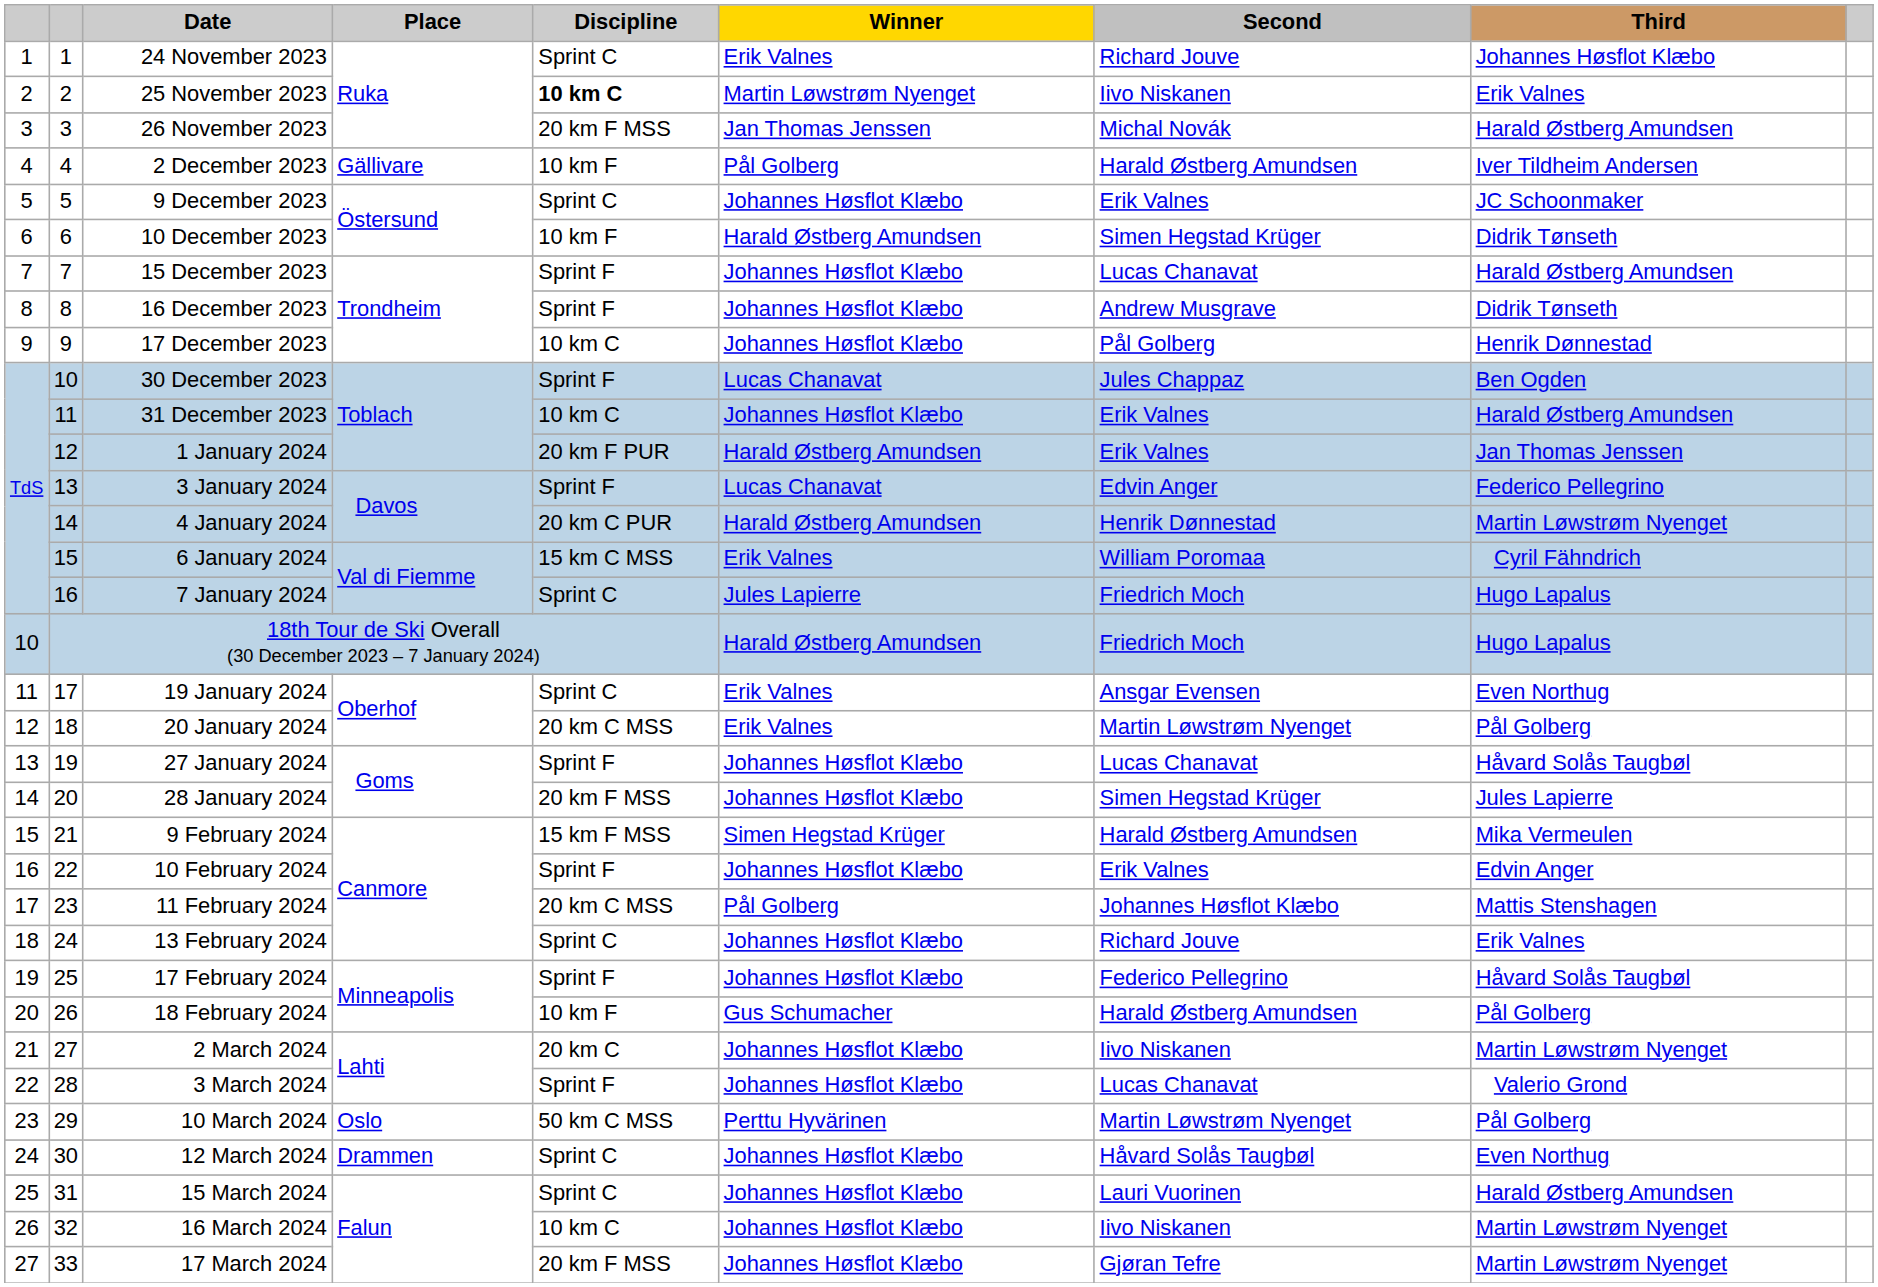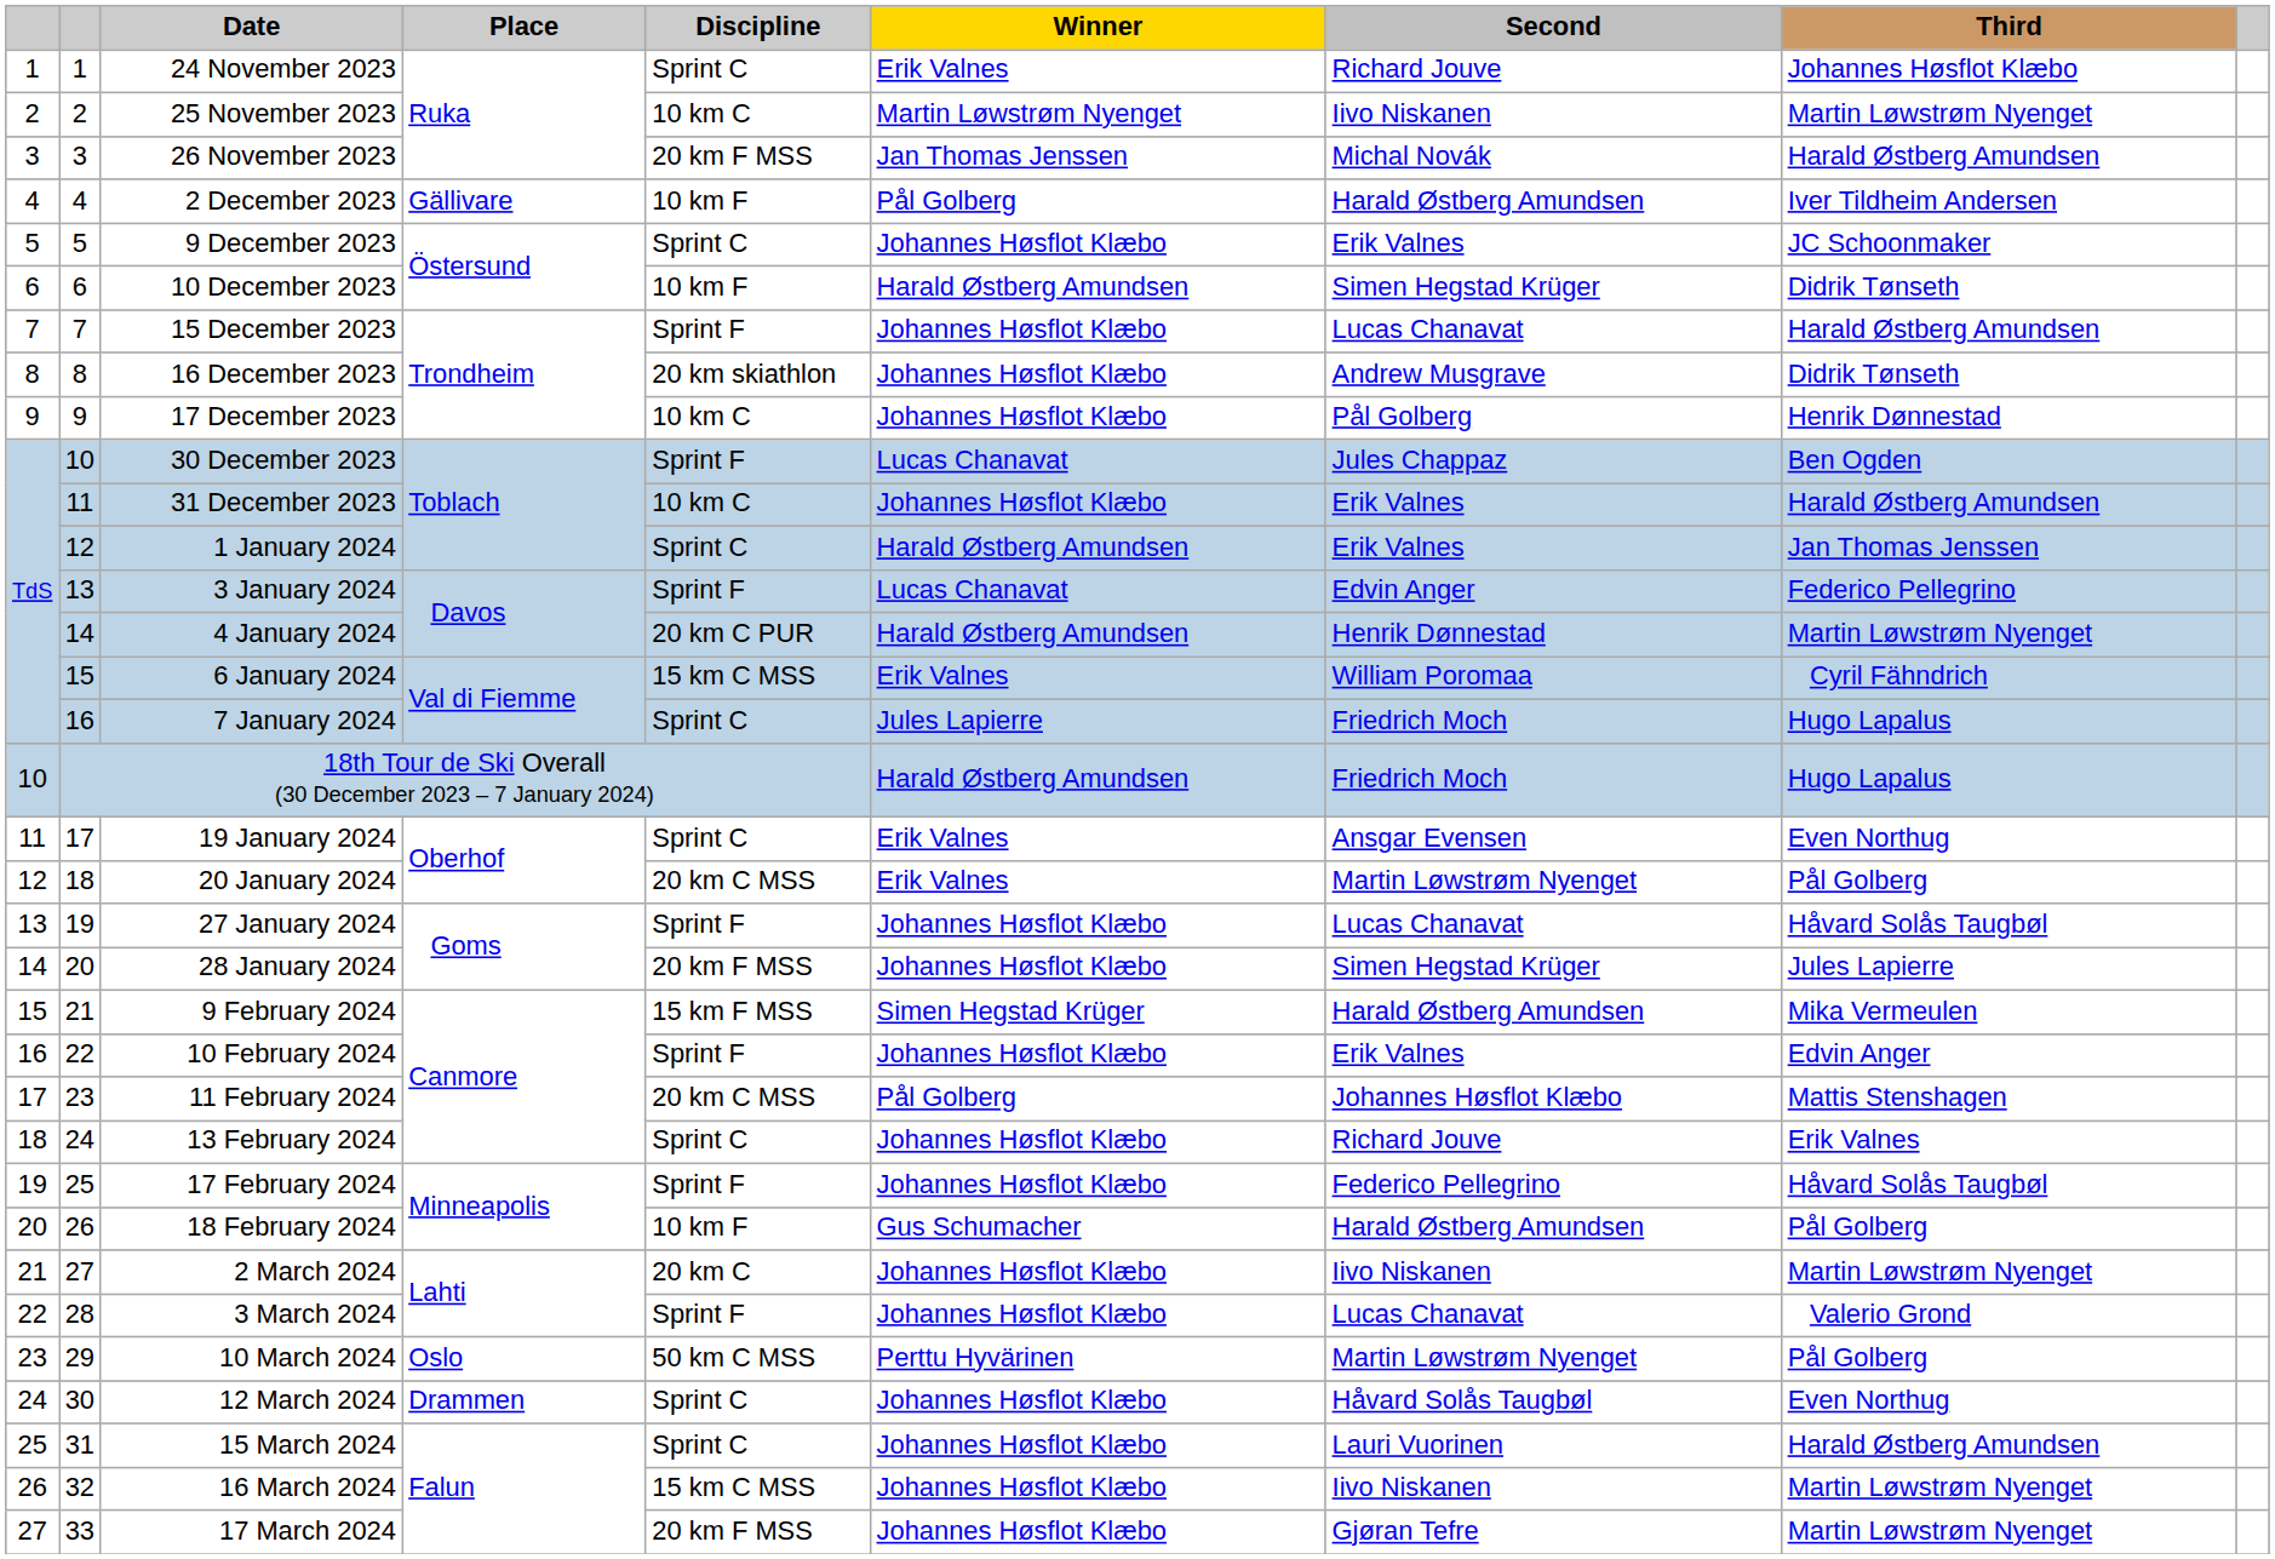25 November 2023 | Discipline: bold -> normal
25 November 2023 | Third: Erik Valnes -> Martin Løwstrøm Nyenget
16 December 2023 | Discipline: Sprint F -> 20 km skiathlon
1 January 2024 | Discipline: 20 km F PUR -> Sprint C
16 March 2024 | Discipline: 10 km C -> 15 km C MSS
